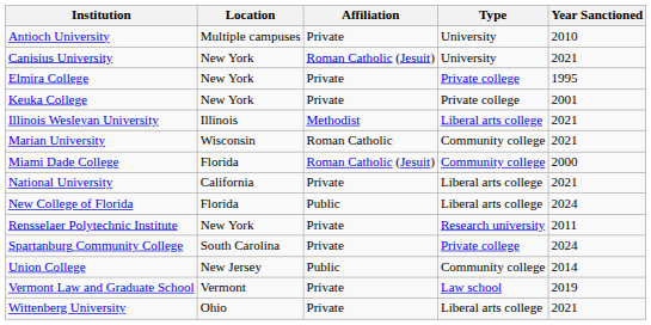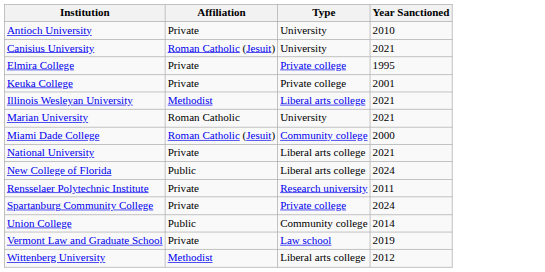- column: Location | Multiple campuses | New York | New York | New York | Illinois | Wisconsin | Florida | California | Florida | New York | South Carolina | New Jersey | Vermont | Ohio
Marian University | Type: Community college -> University
Wittenberg University | Affiliation: Private -> Methodist
Wittenberg University | Year Sanctioned: 2021 -> 2012
